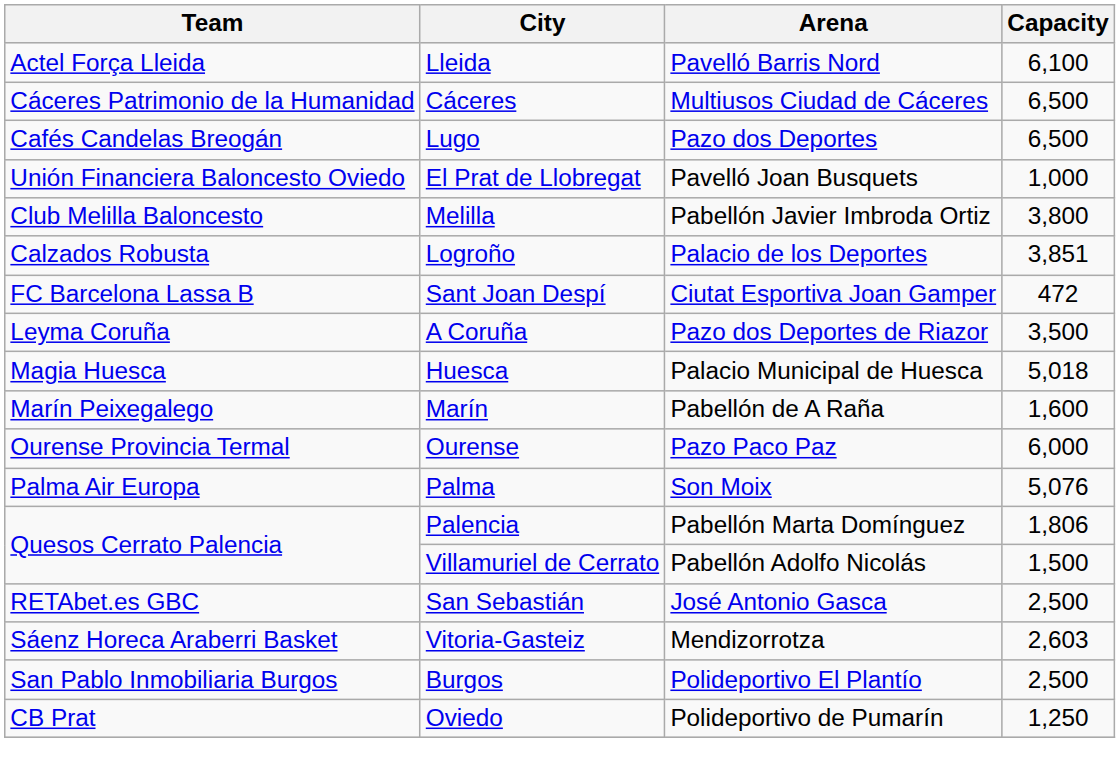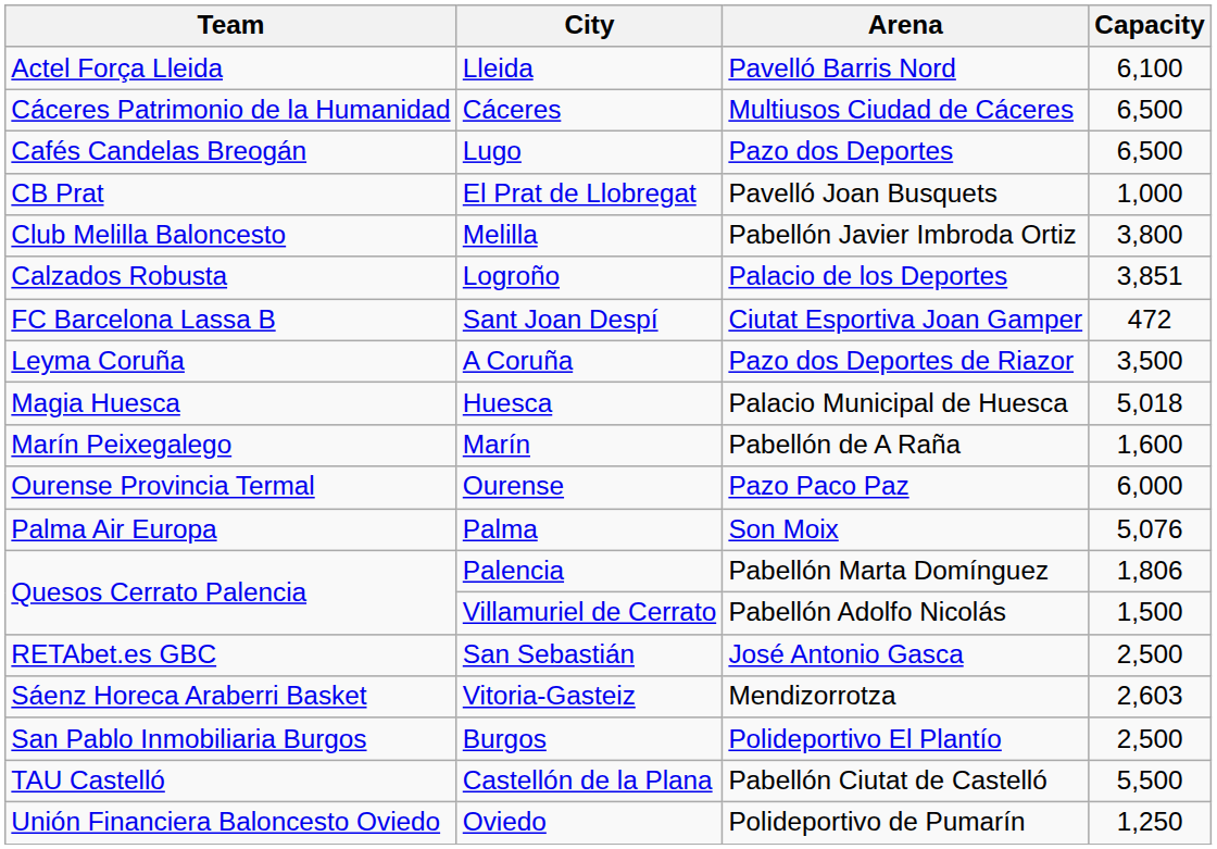El Prat de Llobregat | Team: Unión Financiera Baloncesto Oviedo -> CB Prat
+ row: TAU Castelló | Castellón de la Plana | Pabellón Ciutat de Castelló | 5,500
Oviedo | Team: CB Prat -> Unión Financiera Baloncesto Oviedo
